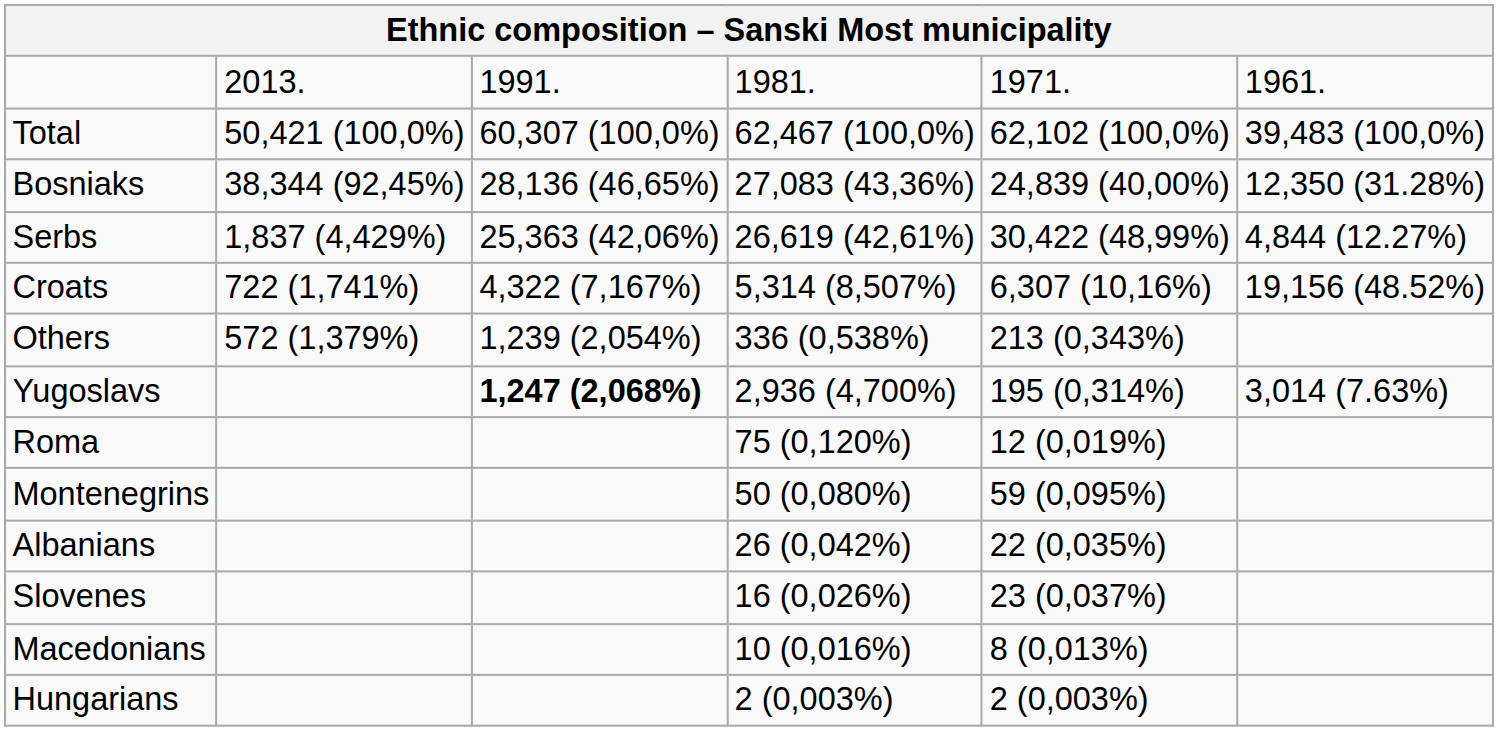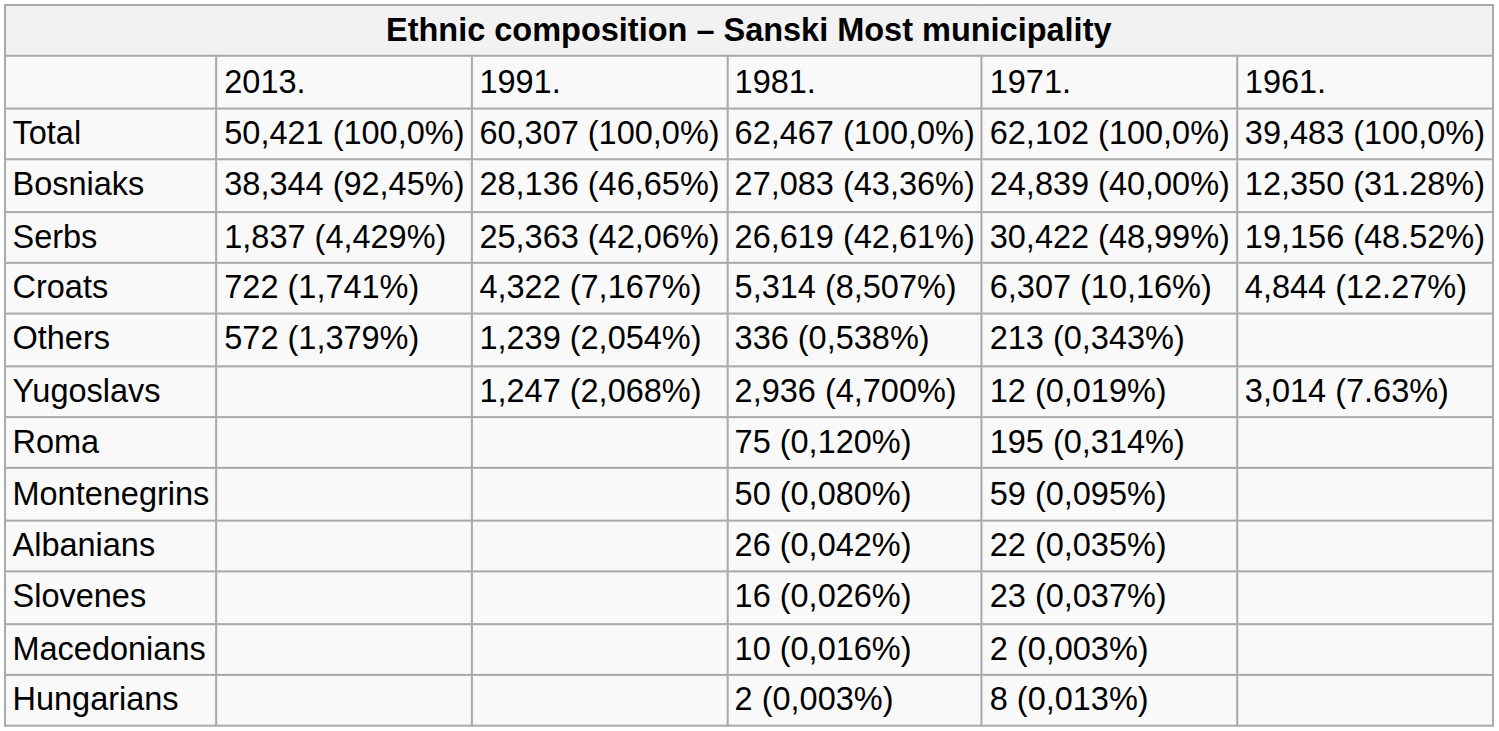Serbs | column 6: 4,844 (12.27%) -> 19,156 (48.52%)
Croats | column 6: 19,156 (48.52%) -> 4,844 (12.27%)
Yugoslavs | column 3: bold -> normal
Yugoslavs | column 5: 195 (0,314%) -> 12 (0,019%)
Roma | column 5: 12 (0,019%) -> 195 (0,314%)
Macedonians | column 5: 8 (0,013%) -> 2 (0,003%)
Hungarians | column 5: 2 (0,003%) -> 8 (0,013%)
